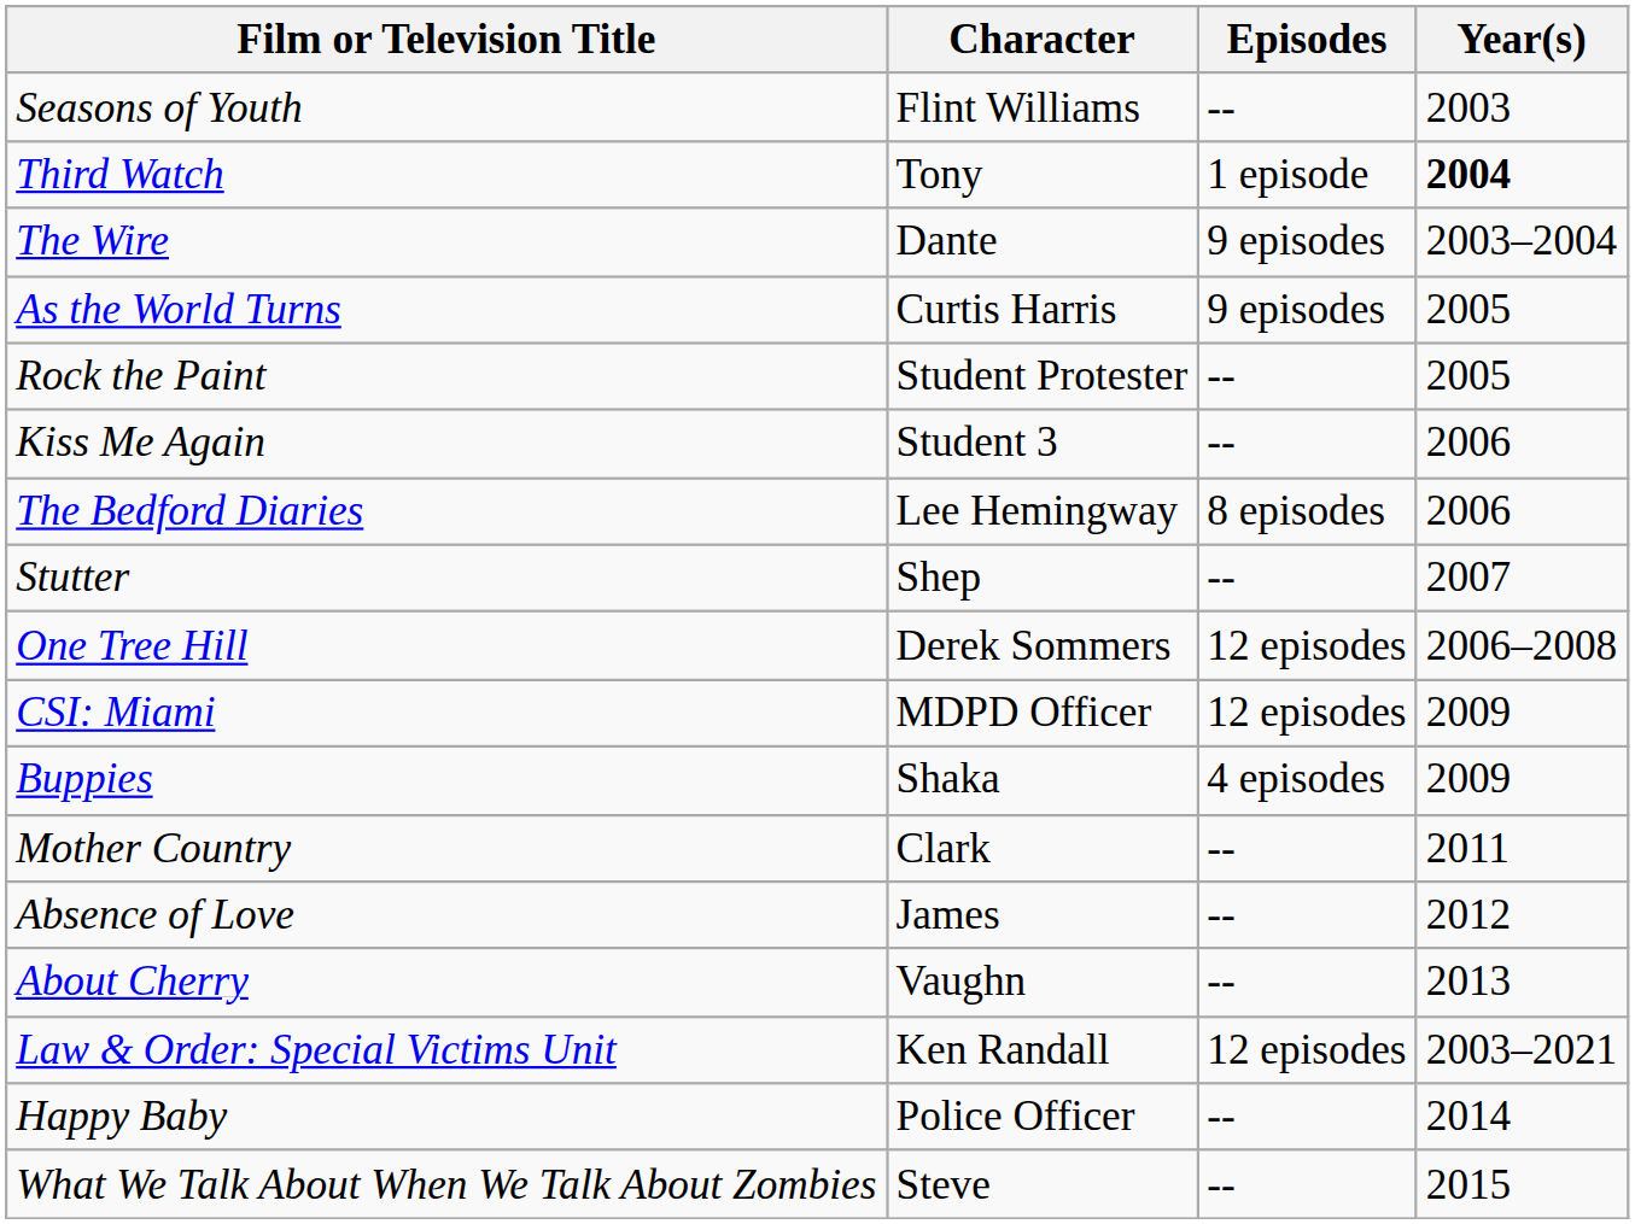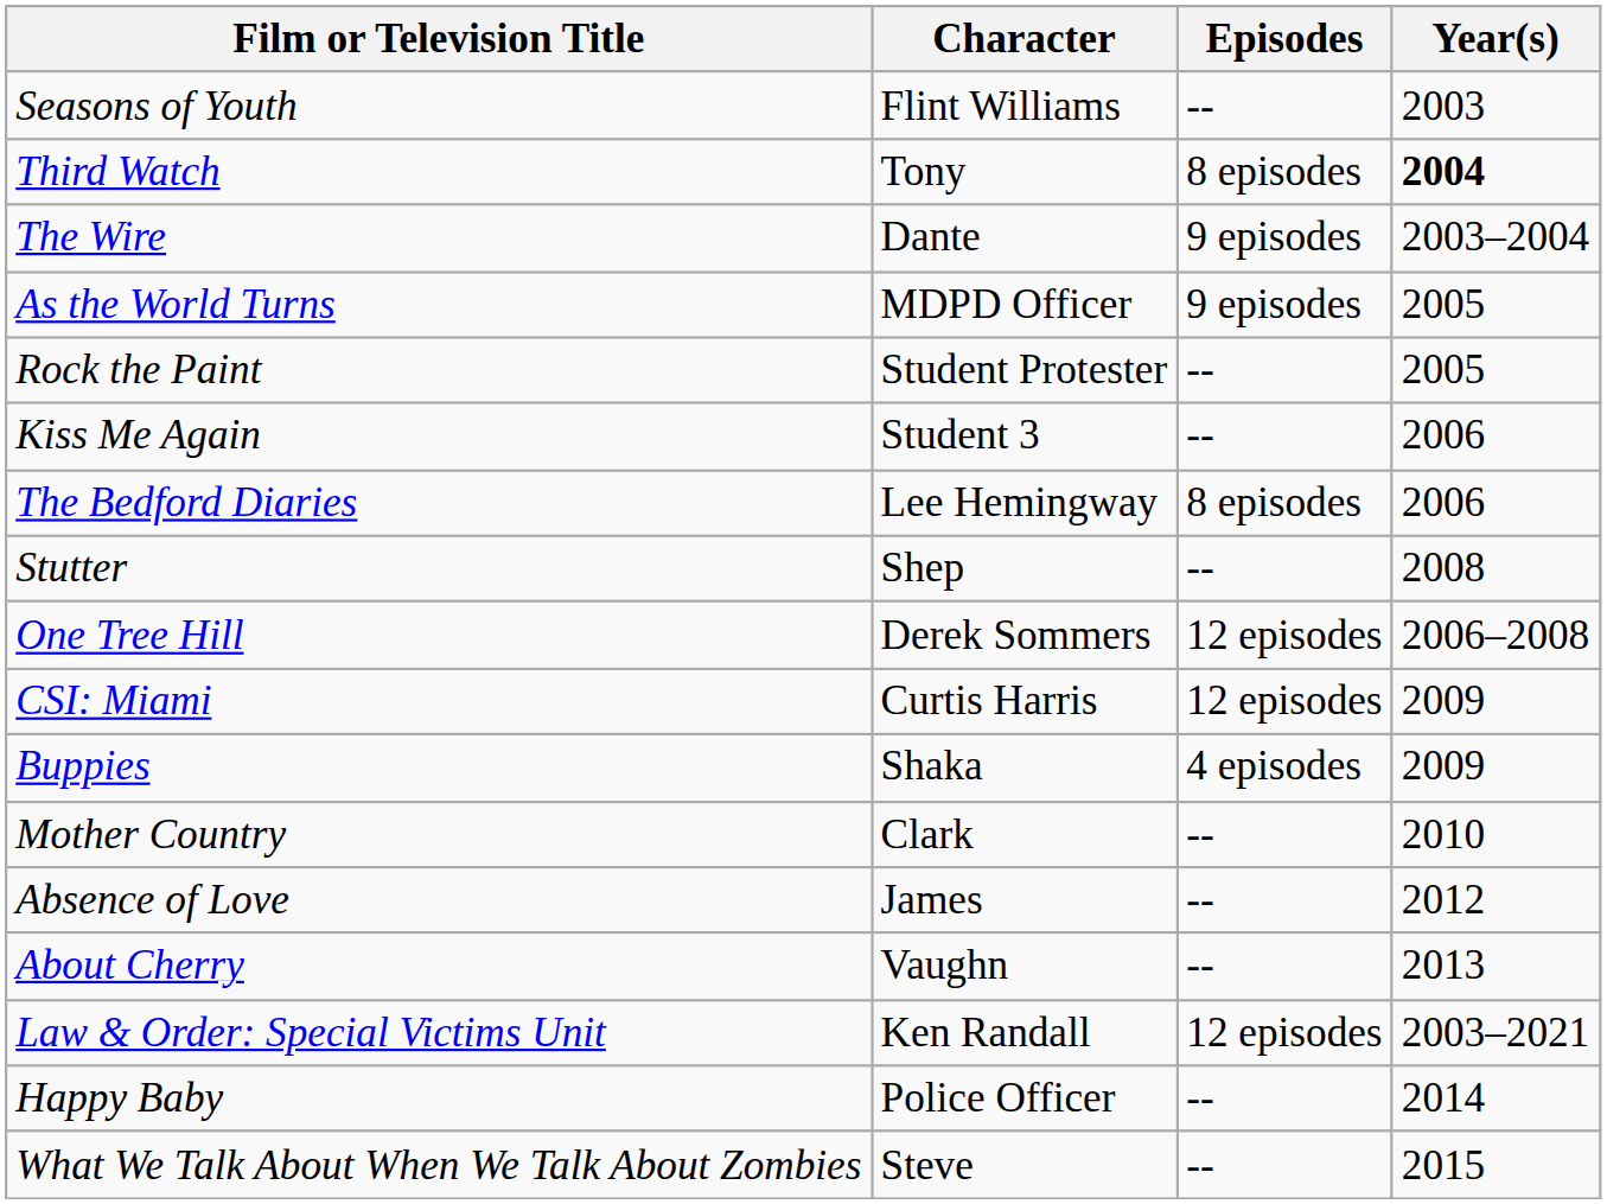Third Watch | Episodes: 1 episode -> 8 episodes
As the World Turns | Character: Curtis Harris -> MDPD Officer
Stutter | Year(s): 2007 -> 2008
CSI: Miami | Character: MDPD Officer -> Curtis Harris
Mother Country | Year(s): 2011 -> 2010
